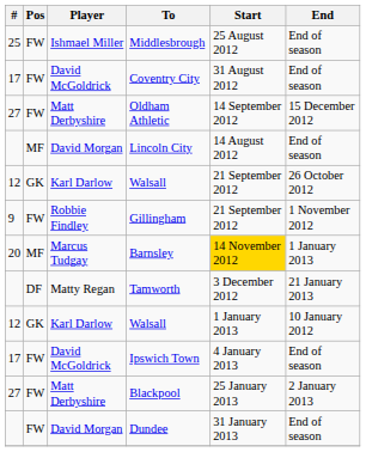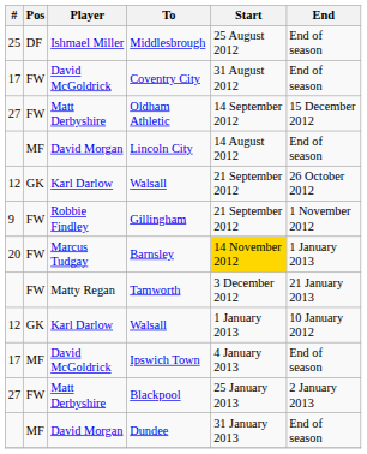Middlesbrough | Pos: FW -> DF
Barnsley | Pos: MF -> FW
Tamworth | Pos: DF -> FW
Ipswich Town | Pos: FW -> MF
Dundee | Pos: FW -> MF
